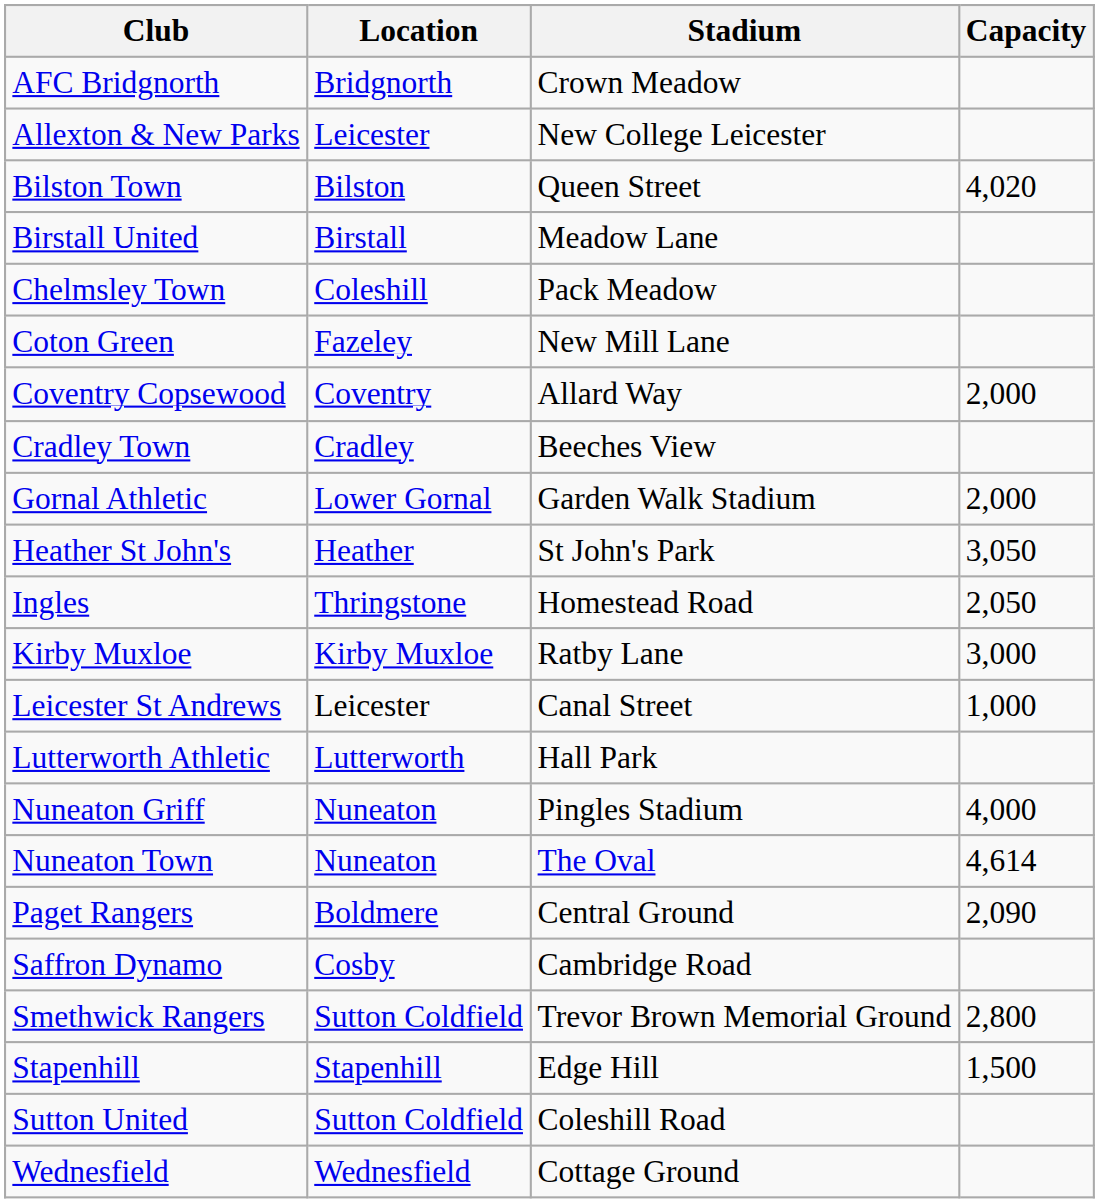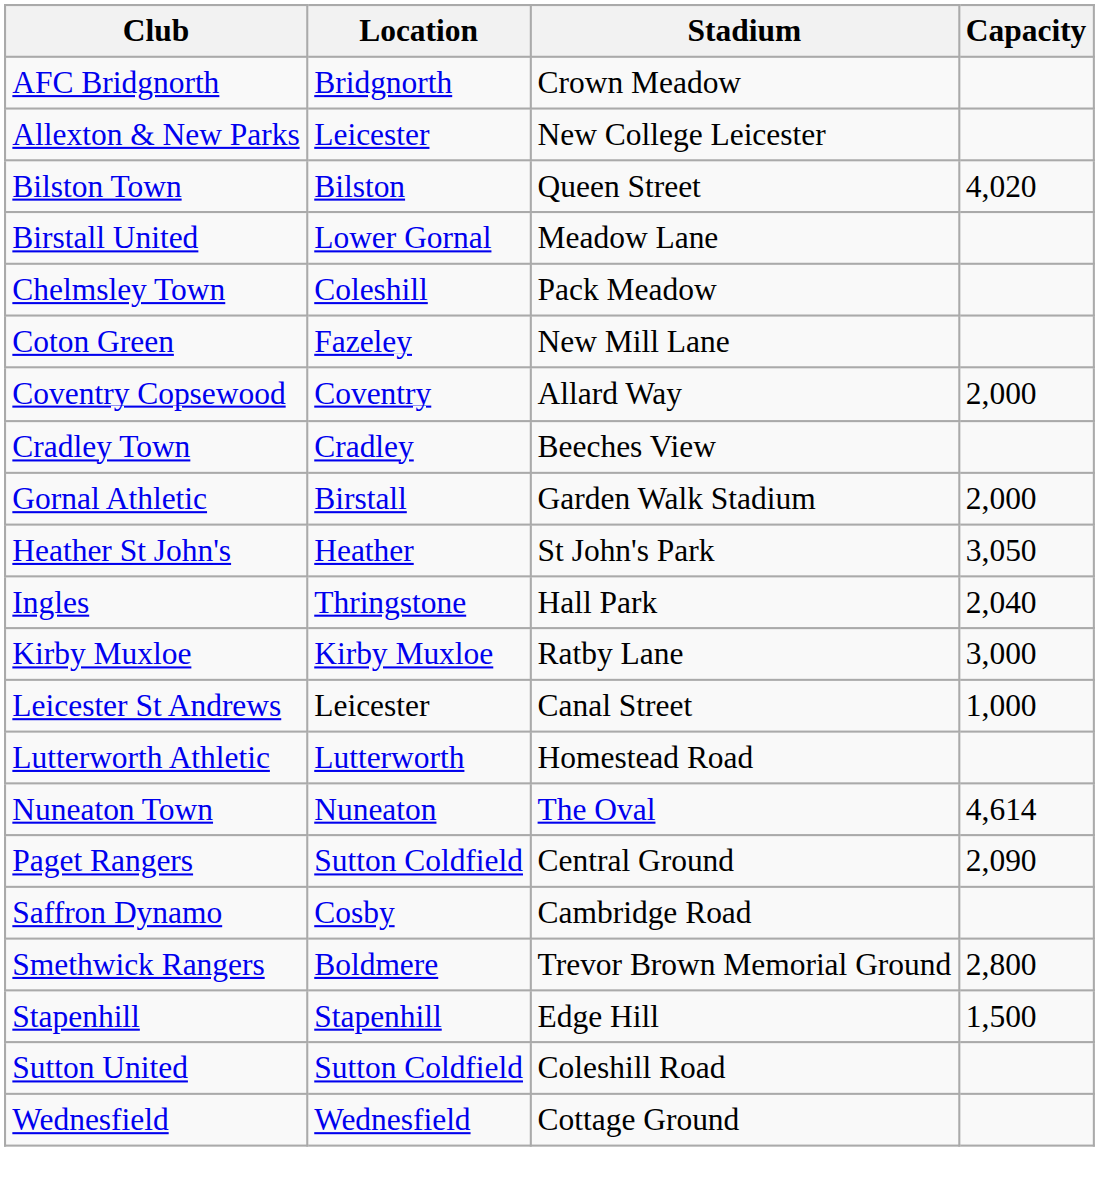Birstall United | Location: Birstall -> Lower Gornal
Gornal Athletic | Location: Lower Gornal -> Birstall
Ingles | Stadium: Homestead Road -> Hall Park
Ingles | Capacity: 2,050 -> 2,040
Lutterworth Athletic | Stadium: Hall Park -> Homestead Road
- row: Nuneaton Griff | Nuneaton | Pingles Stadium | 4,000
Paget Rangers | Location: Boldmere -> Sutton Coldfield
Smethwick Rangers | Location: Sutton Coldfield -> Boldmere
